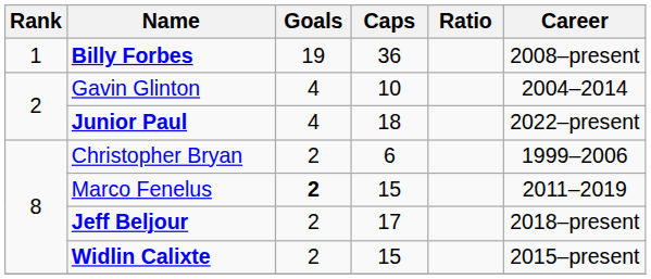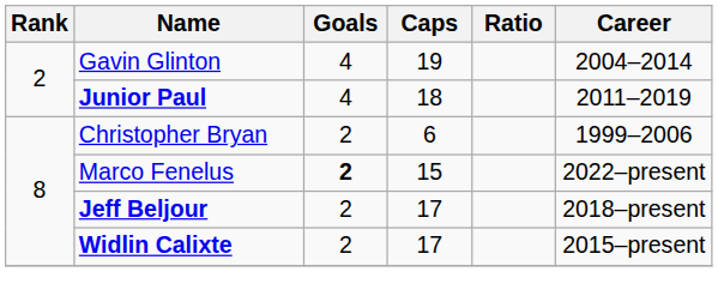- row: 1 | Billy Forbes | 19 | 36 | 2008–present
Gavin Glinton | Caps: 10 -> 19
Junior Paul | Career: 2022–present -> 2011–2019
Marco Fenelus | Career: 2011–2019 -> 2022–present
Widlin Calixte | Caps: 15 -> 17
